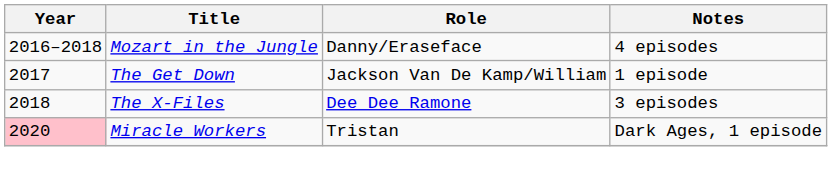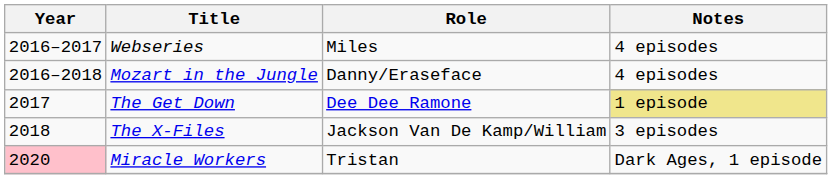+ row: 2016–2017 | Webseries | Miles | 4 episodes
The Get Down | Role: Jackson Van De Kamp/William -> Dee Dee Ramone
The Get Down | Notes: no background -> khaki background
The X-Files | Role: Dee Dee Ramone -> Jackson Van De Kamp/William
